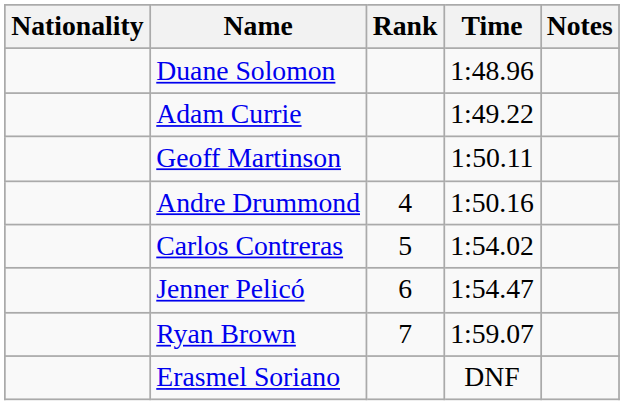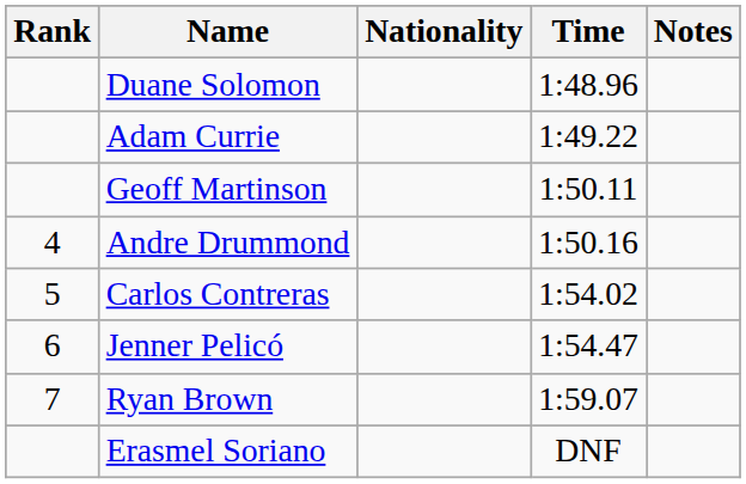columns swapped: Rank <-> Nationality
